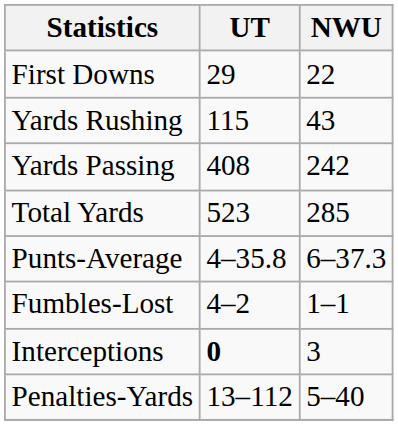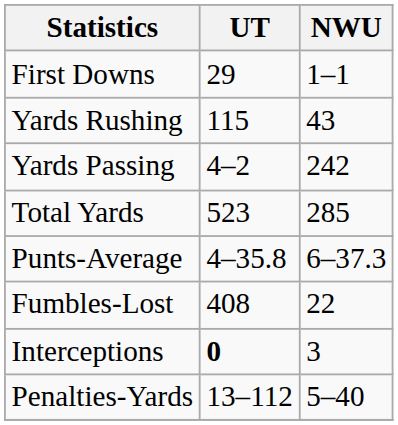First Downs | NWU: 22 -> 1–1
Yards Passing | UT: 408 -> 4–2
Fumbles-Lost | UT: 4–2 -> 408
Fumbles-Lost | NWU: 1–1 -> 22
